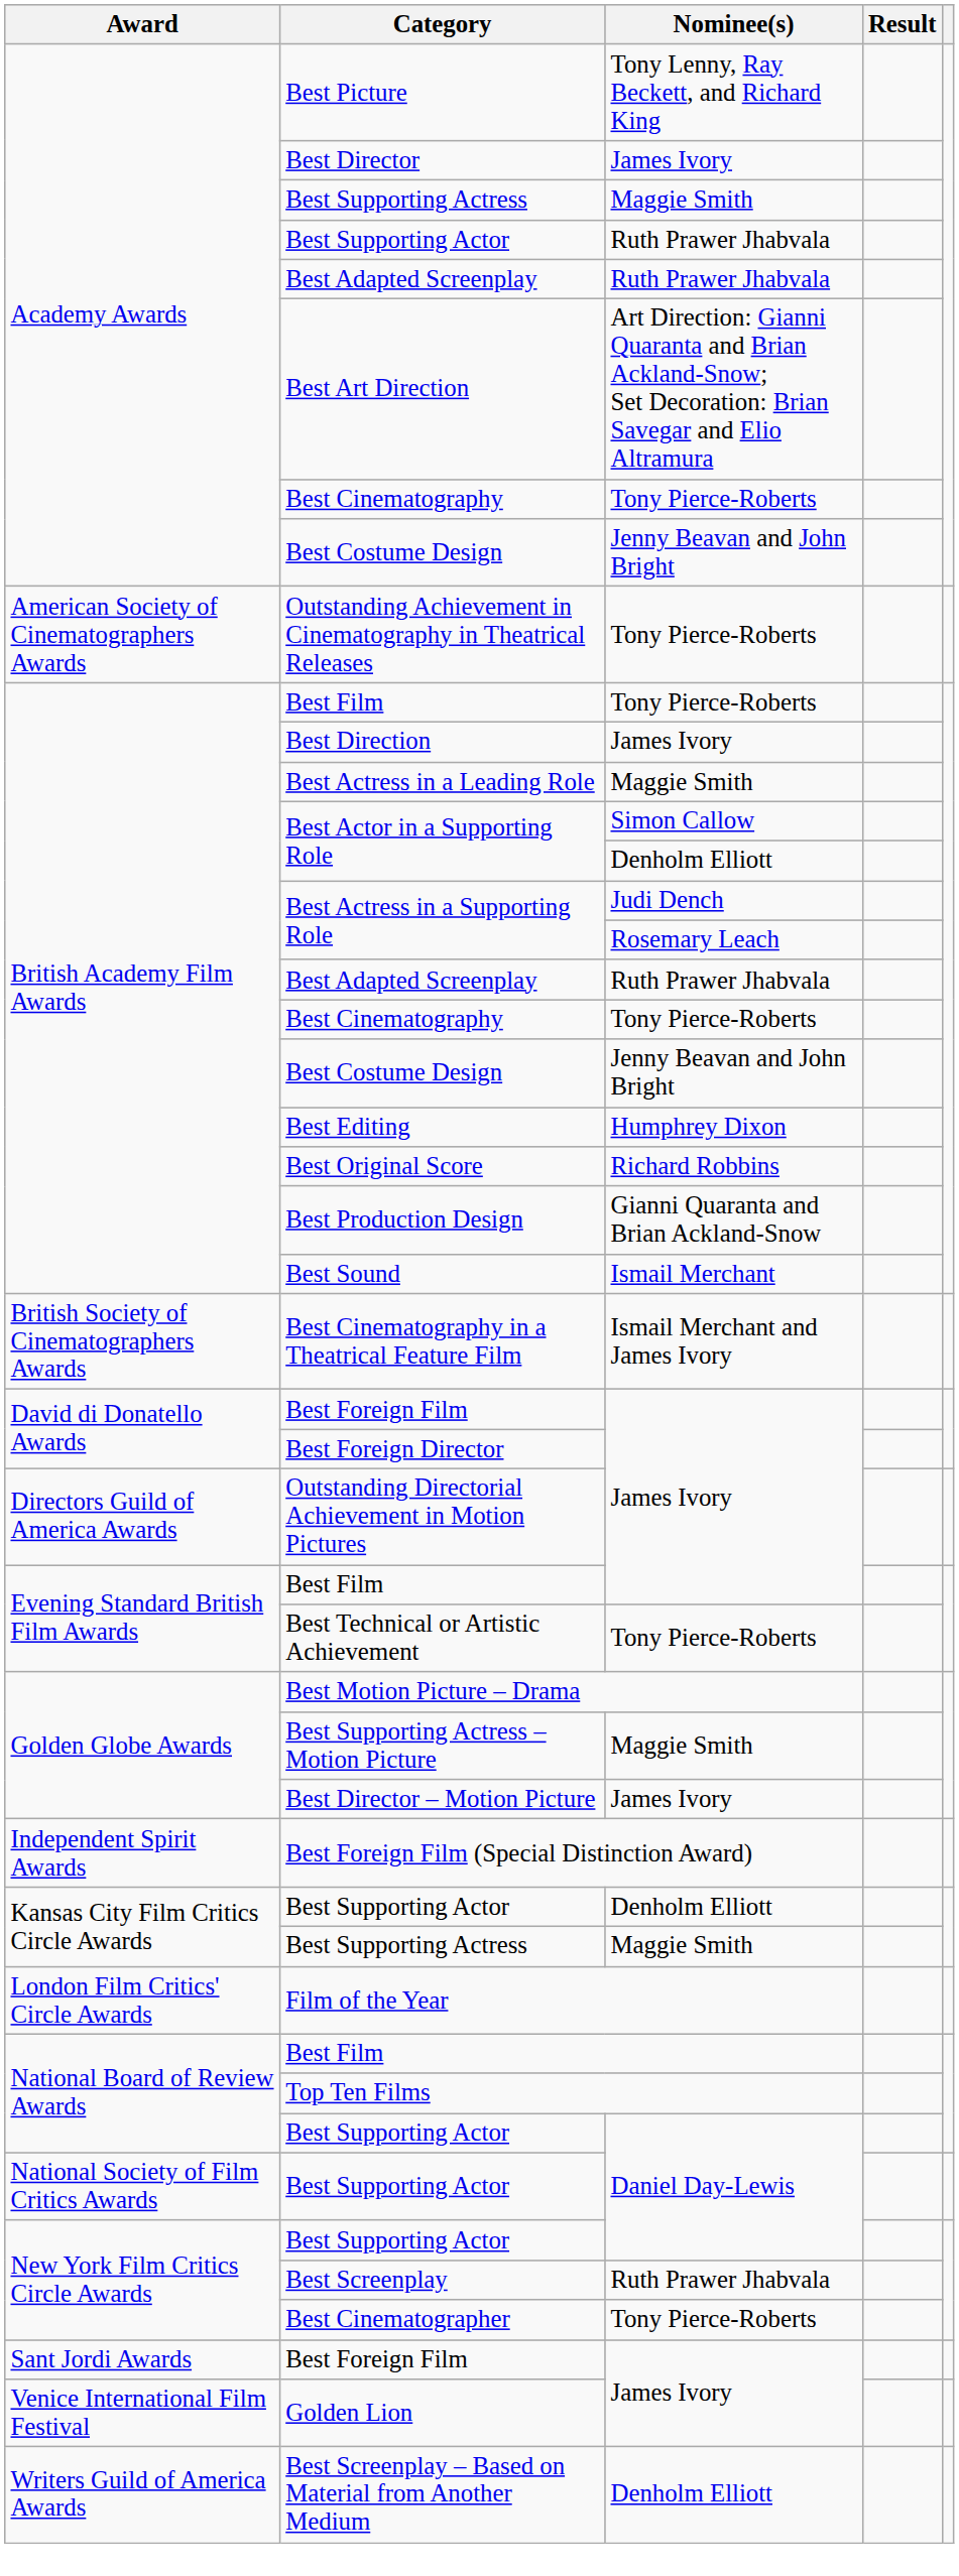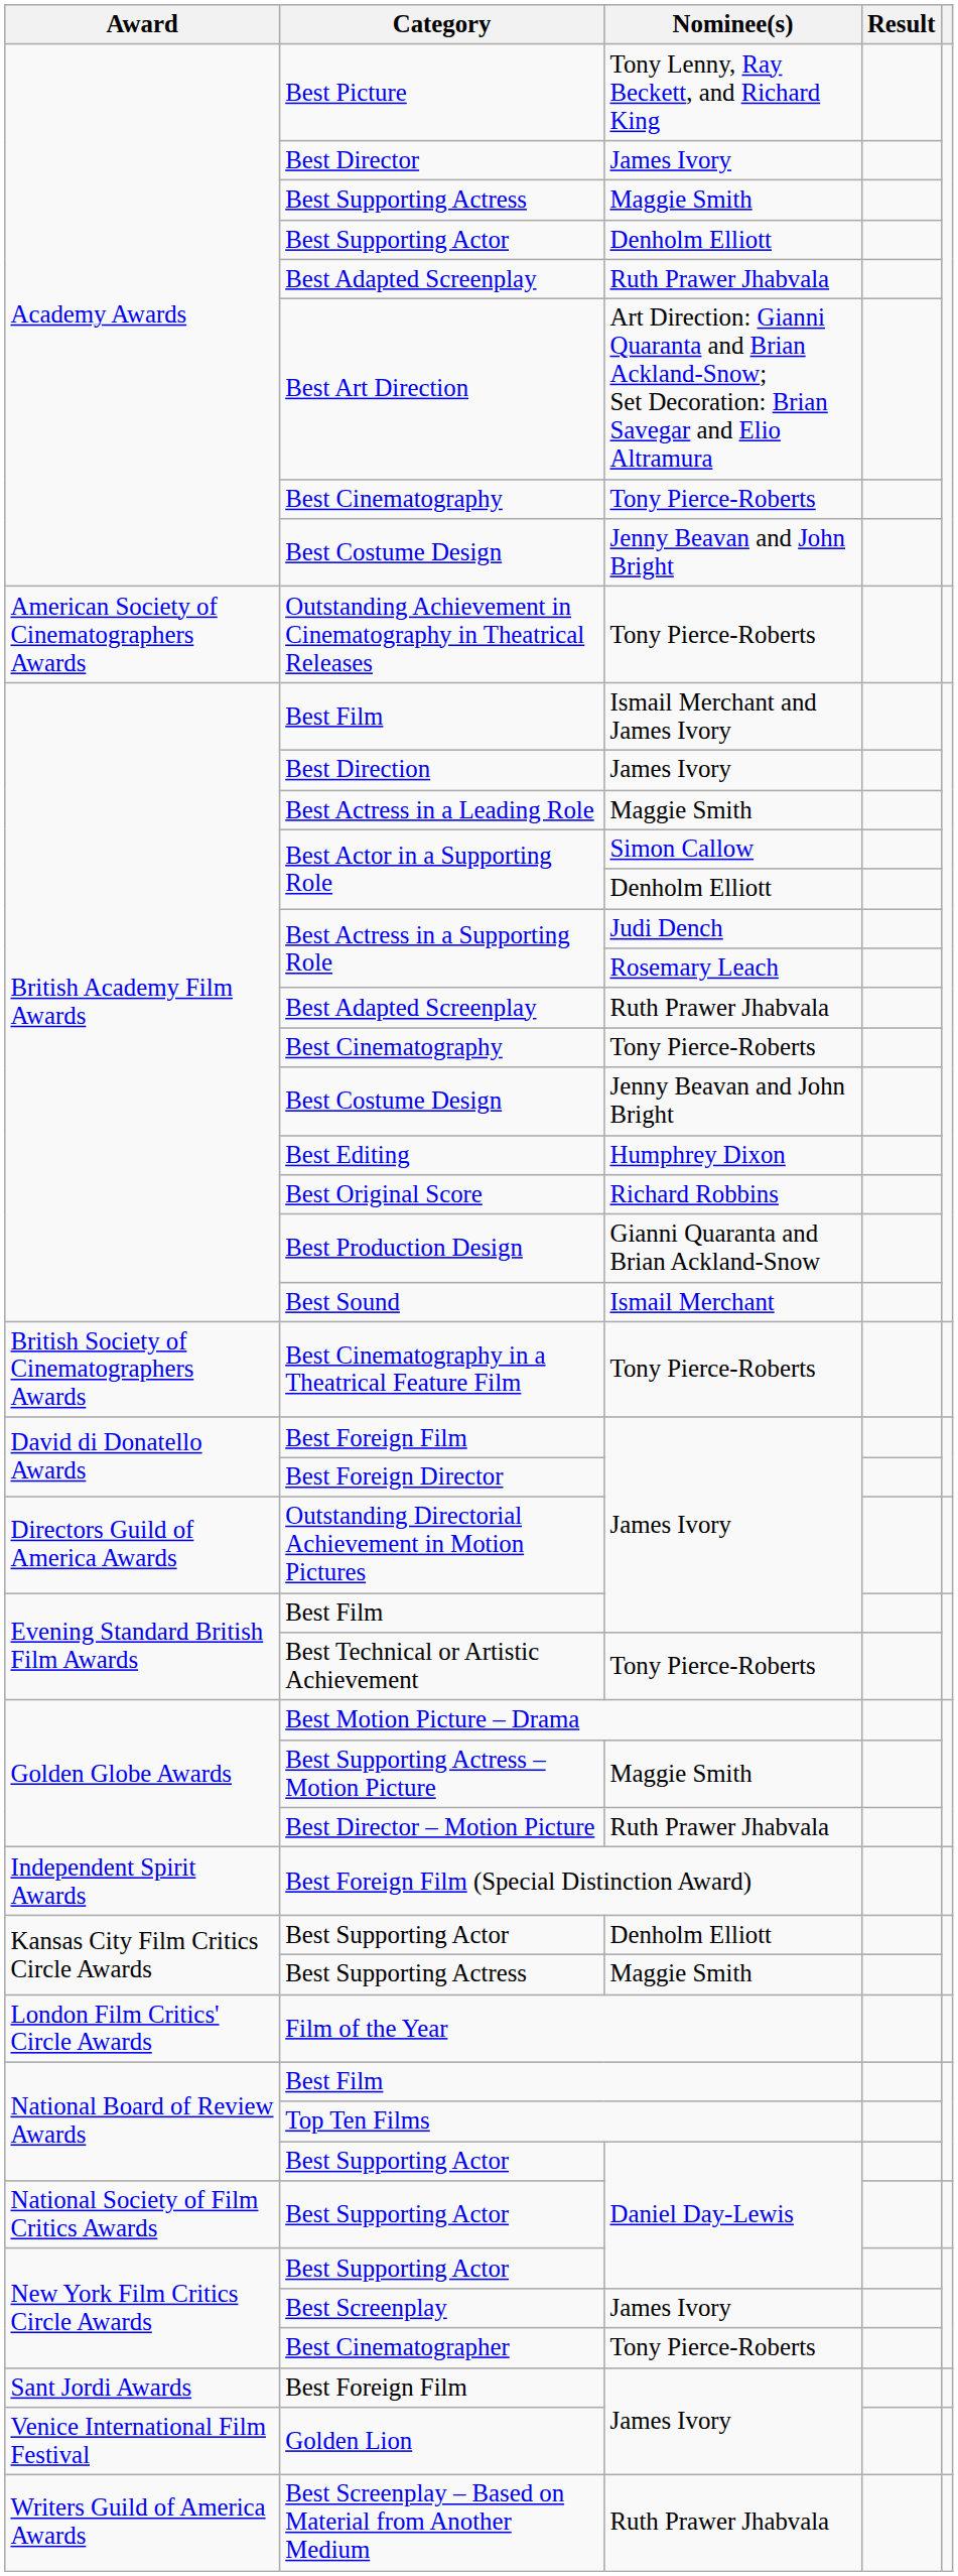Academy Awards / Best Supporting Actor | Nominee(s): Ruth Prawer Jhabvala -> Denholm Elliott
British Academy Film Awards / Best Film | Nominee(s): Tony Pierce-Roberts -> Ismail Merchant and James Ivory
Best Cinematography in a Theatrical Feature Film | Nominee(s): Ismail Merchant and James Ivory -> Tony Pierce-Roberts
Best Director – Motion Picture | Nominee(s): James Ivory -> Ruth Prawer Jhabvala
Best Screenplay | Nominee(s): Ruth Prawer Jhabvala -> James Ivory
Best Screenplay – Based on Material from Another Medium | Nominee(s): Denholm Elliott -> Ruth Prawer Jhabvala
